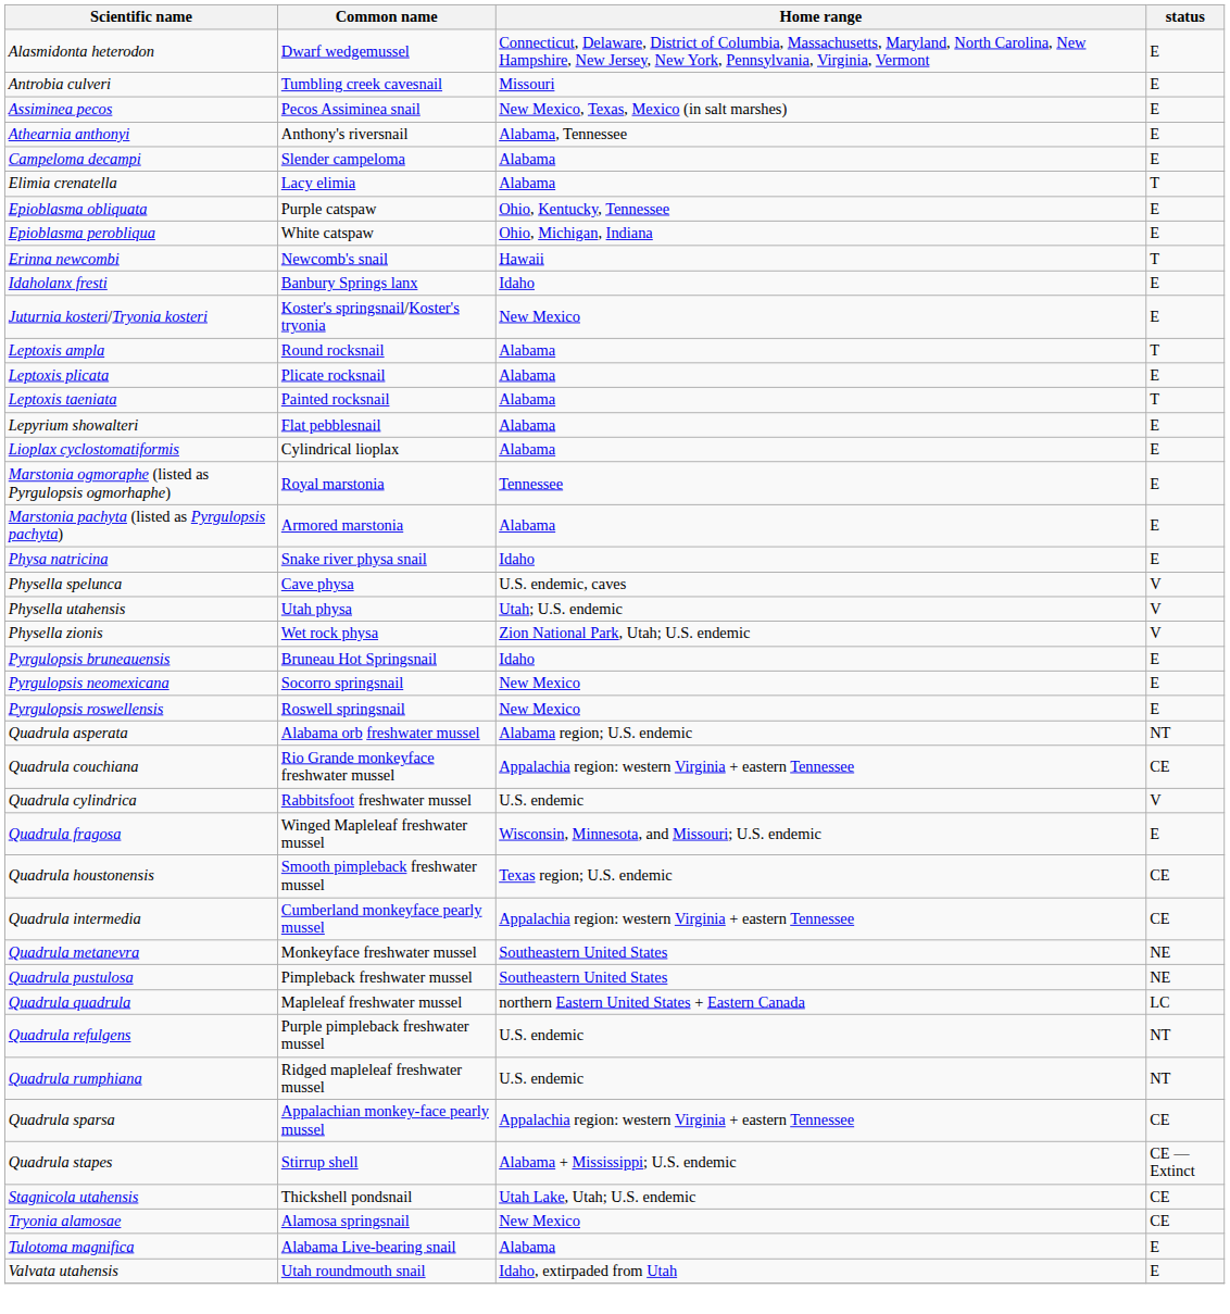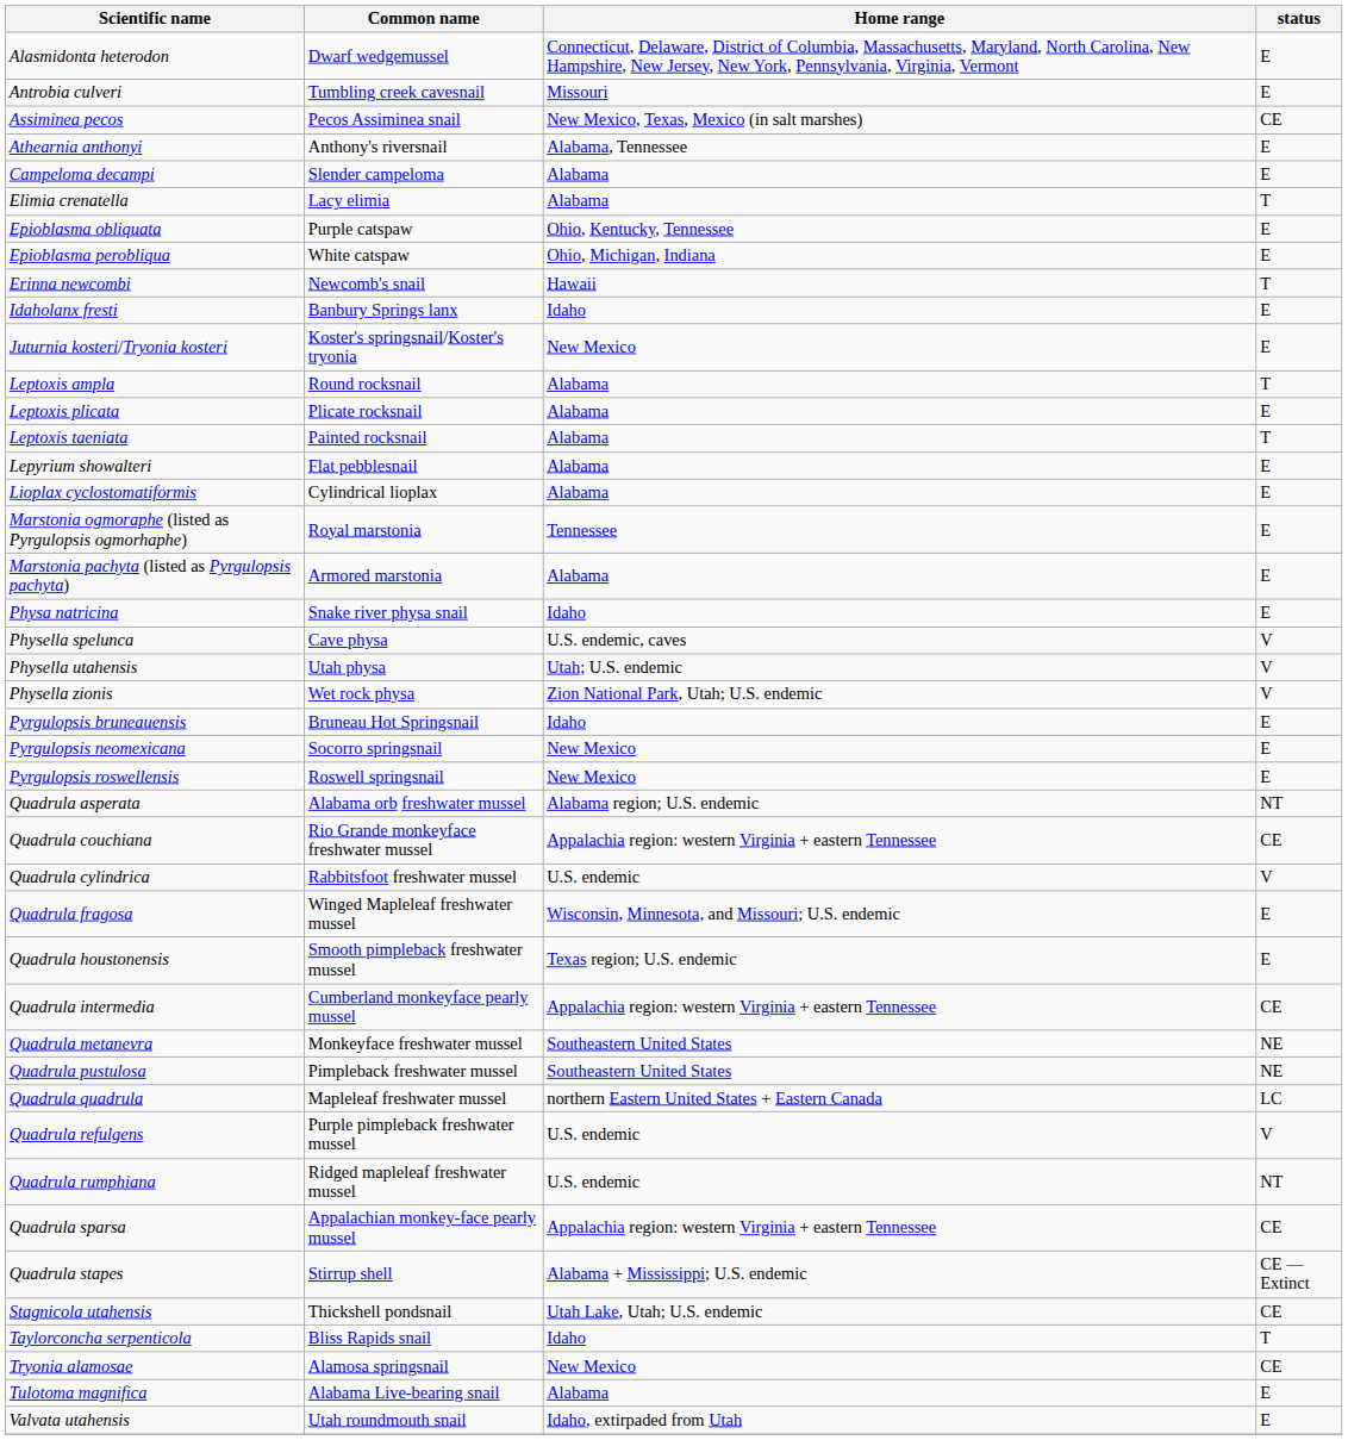Assiminea pecos | status: E -> CE
Quadrula houstonensis | status: CE -> E
Quadrula refulgens | status: NT -> V
+ row: Taylorconcha serpenticola | Bliss Rapids snail | Idaho | T
